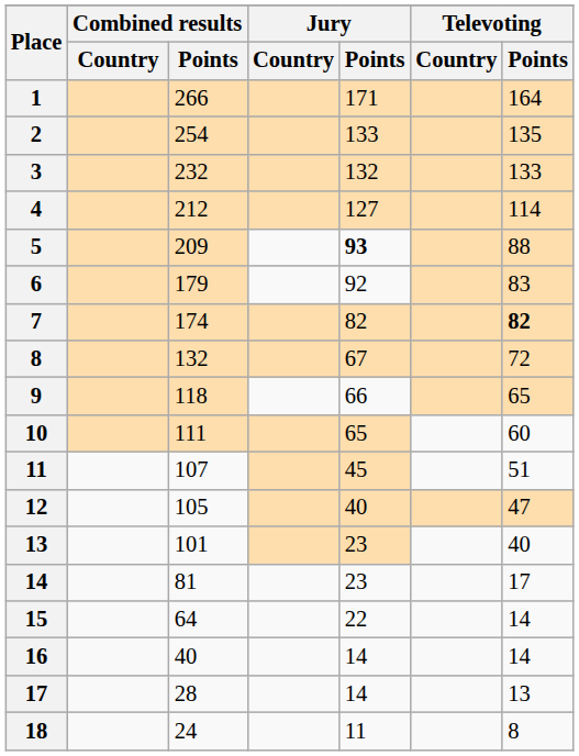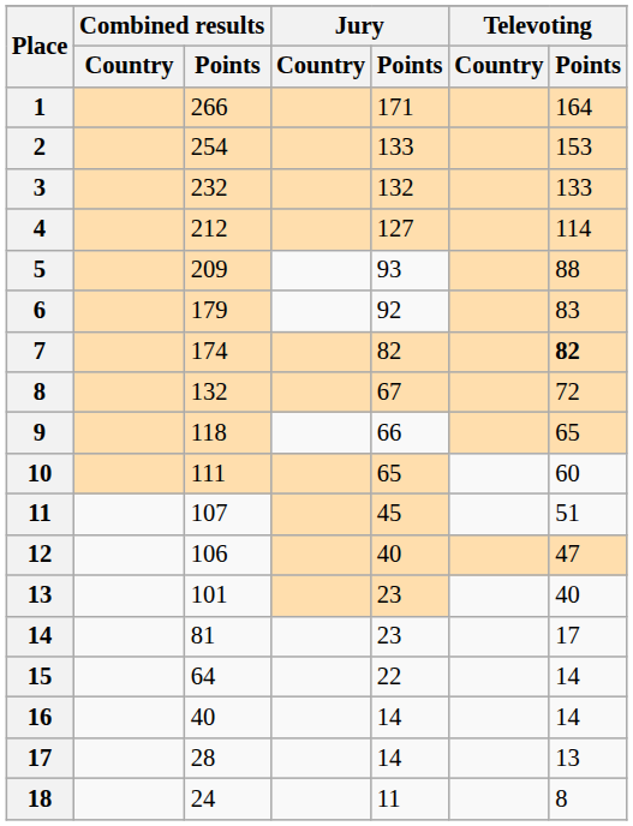2 | Televoting / Points: 135 -> 153
5 | Jury / Points: bold -> normal
12 | Combined results / Points: 105 -> 106
